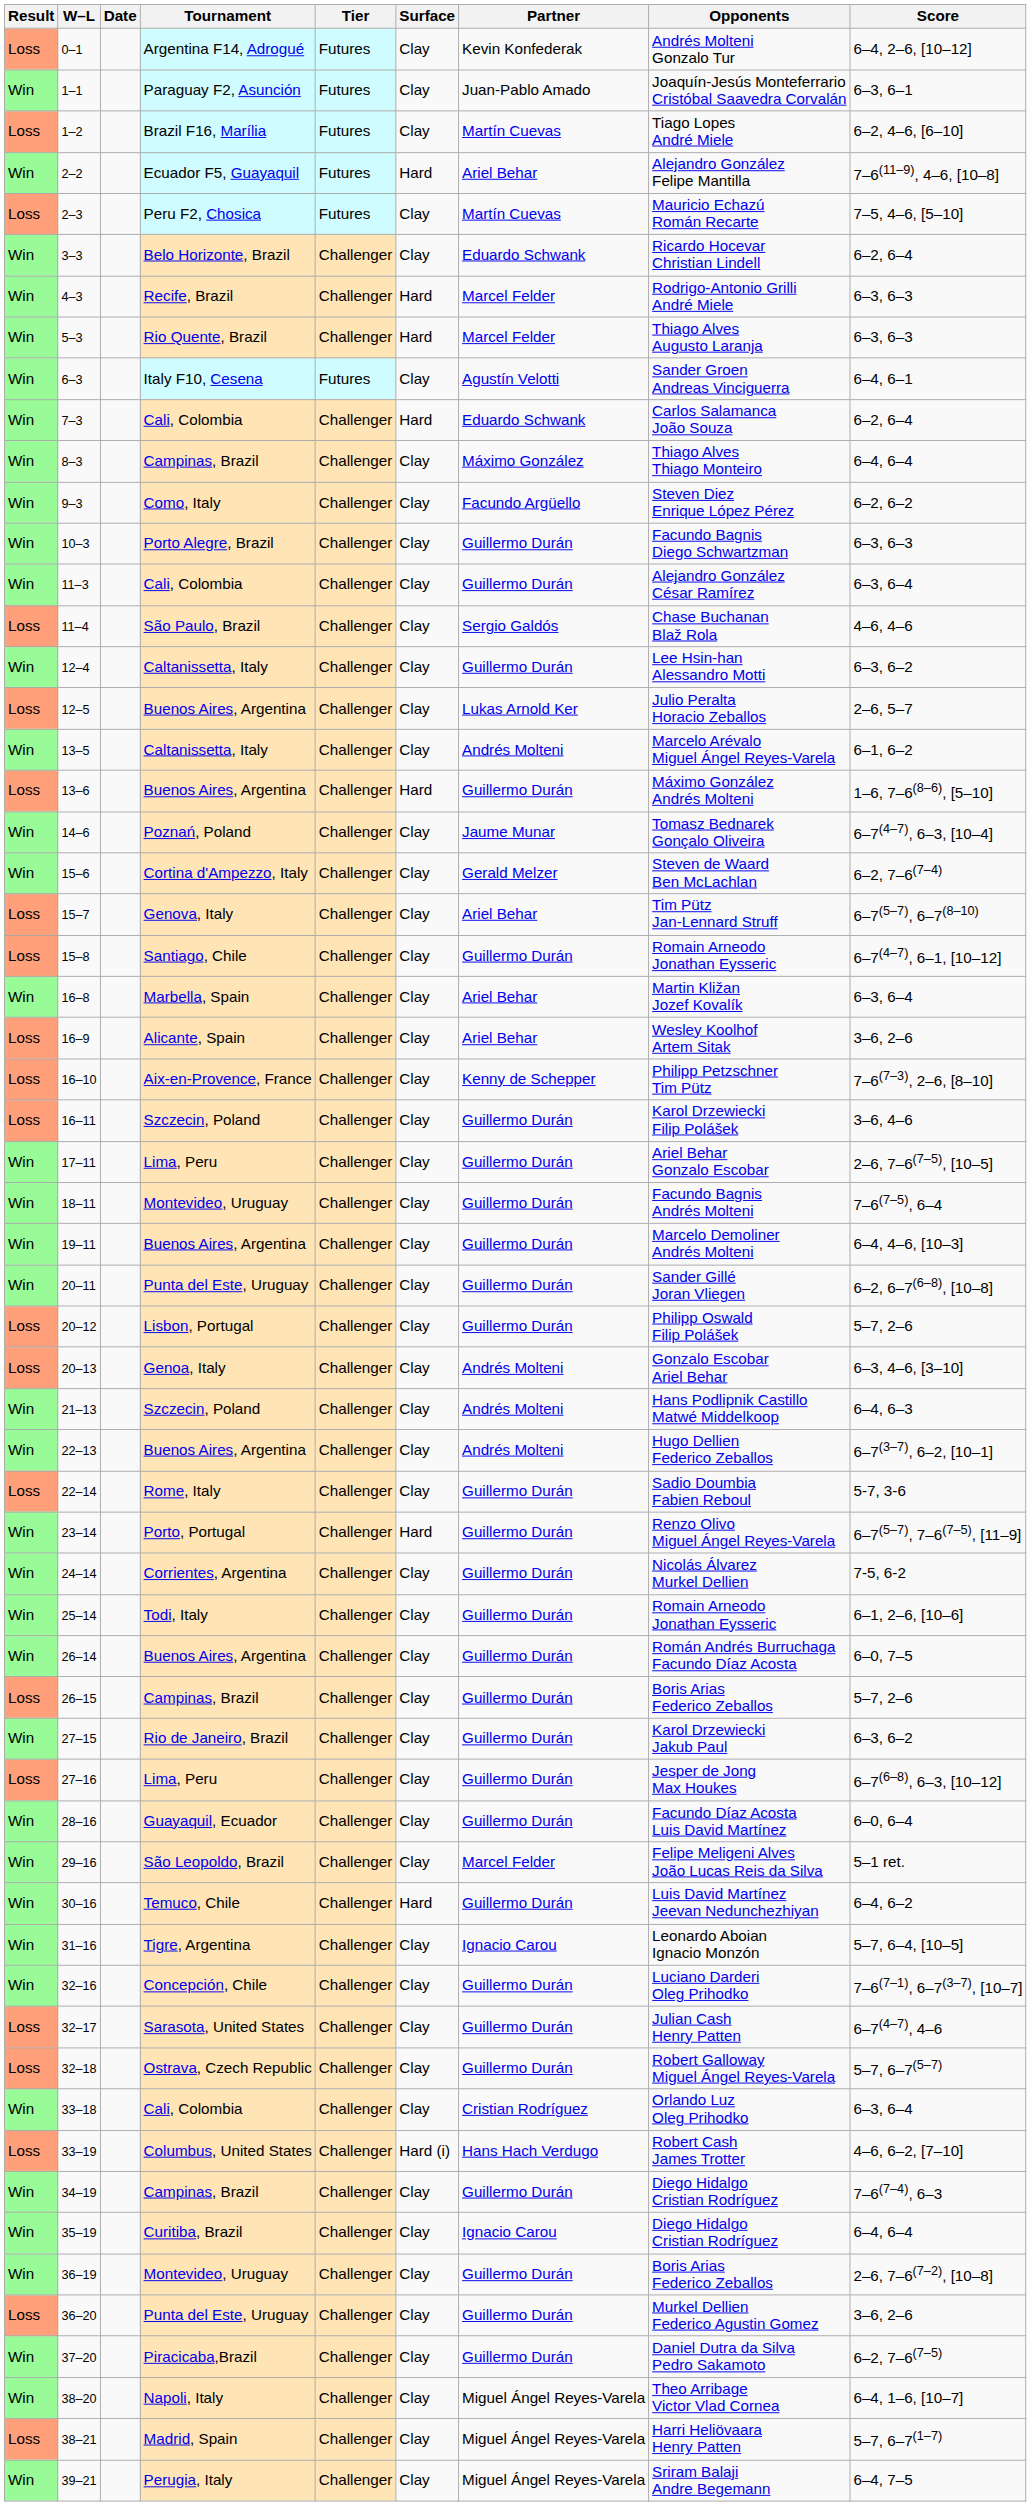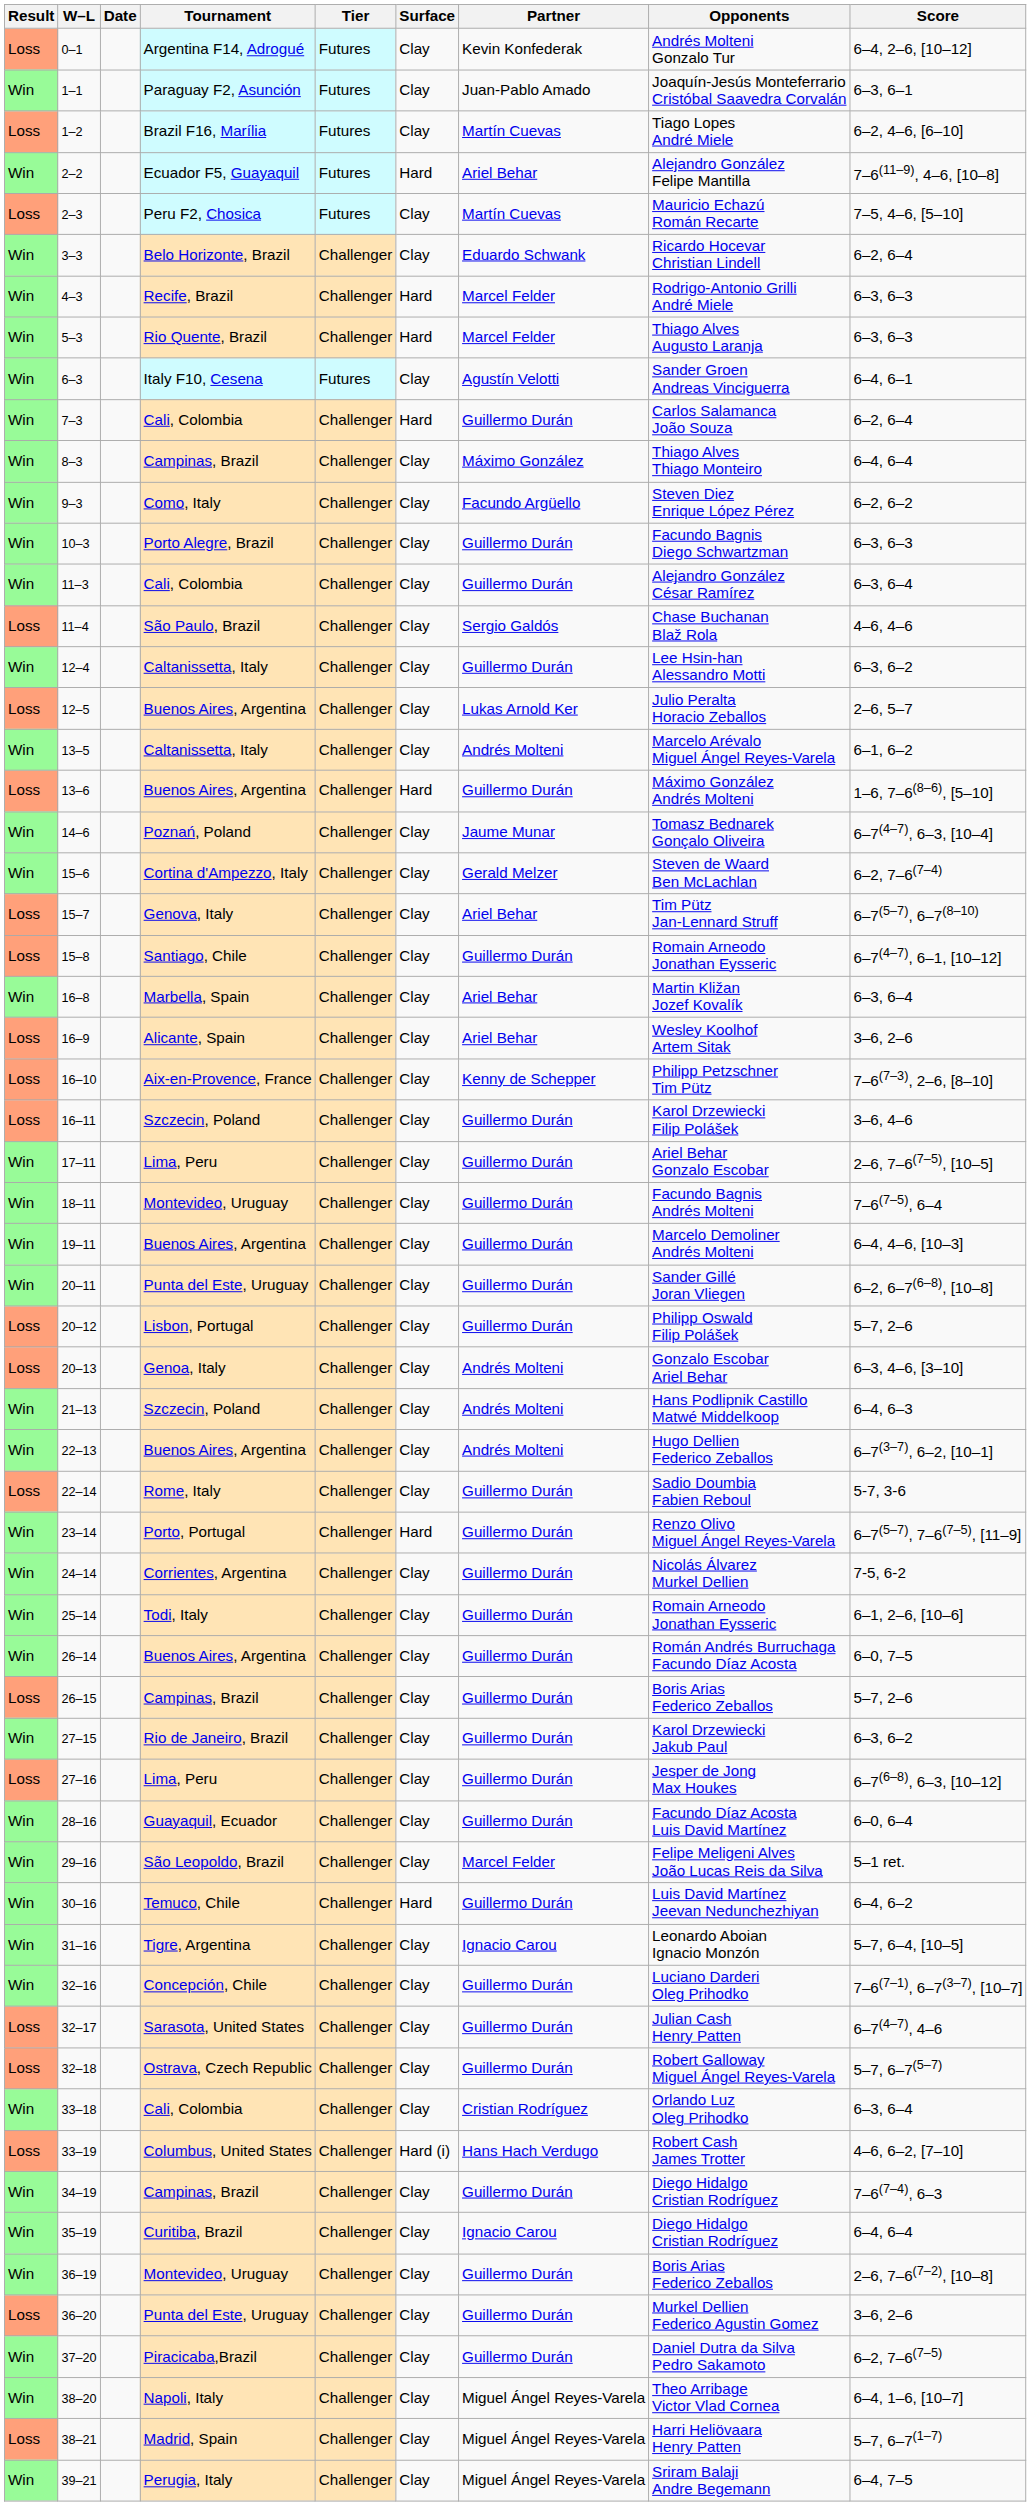7–3 | Partner: Eduardo Schwank -> Guillermo Durán
